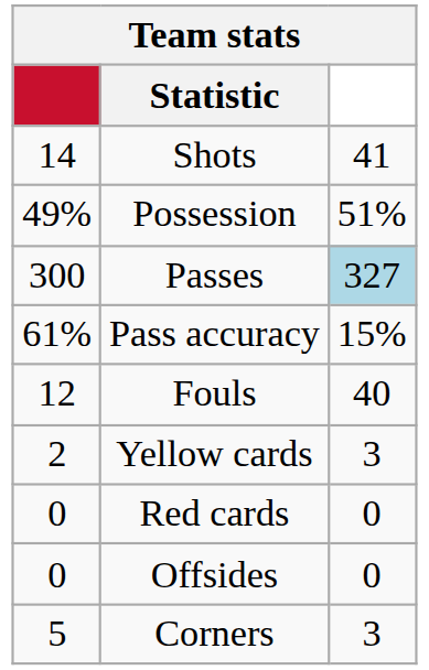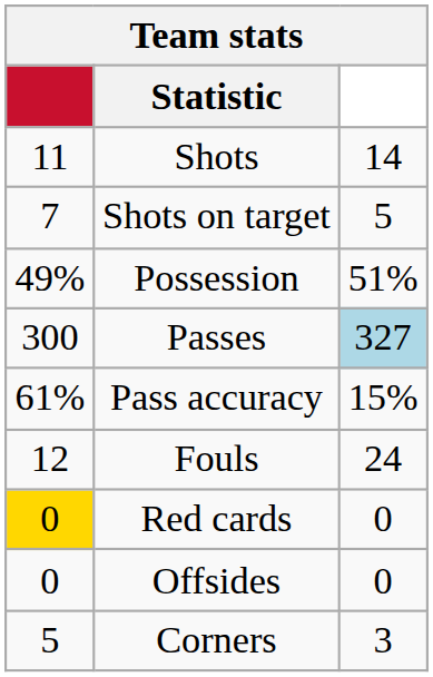Shots | column 1: 14 -> 11
Shots | column 3: 41 -> 14
+ row: 7 | Shots on target | 5
Fouls | column 3: 40 -> 24
- row: 2 | Yellow cards | 3
Red cards | column 1: no background -> gold background
